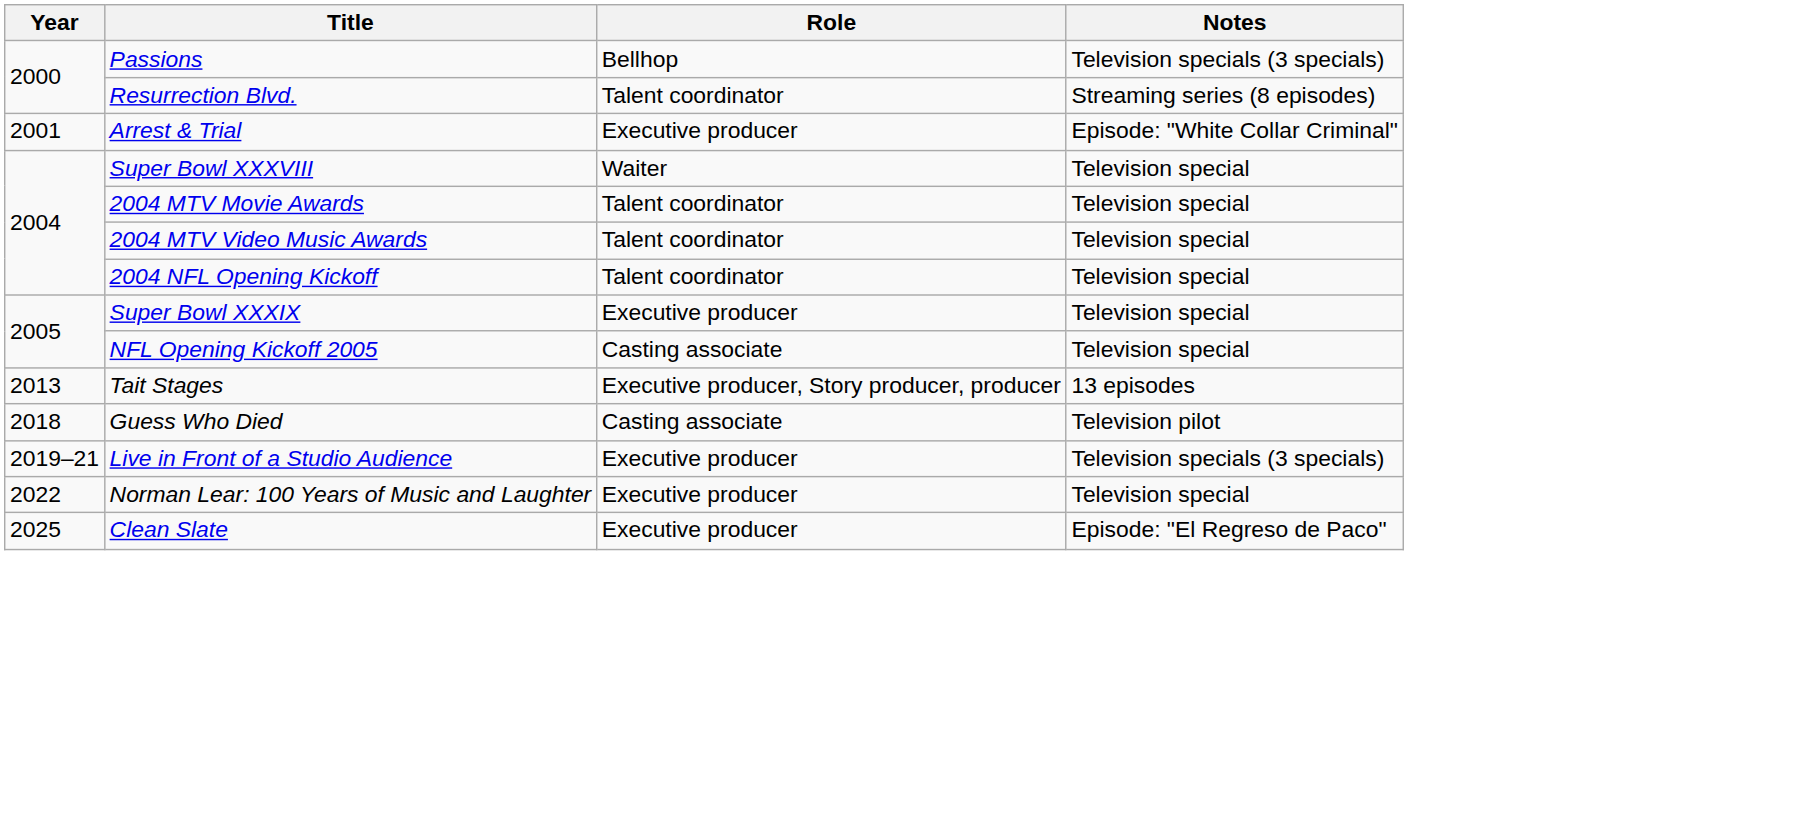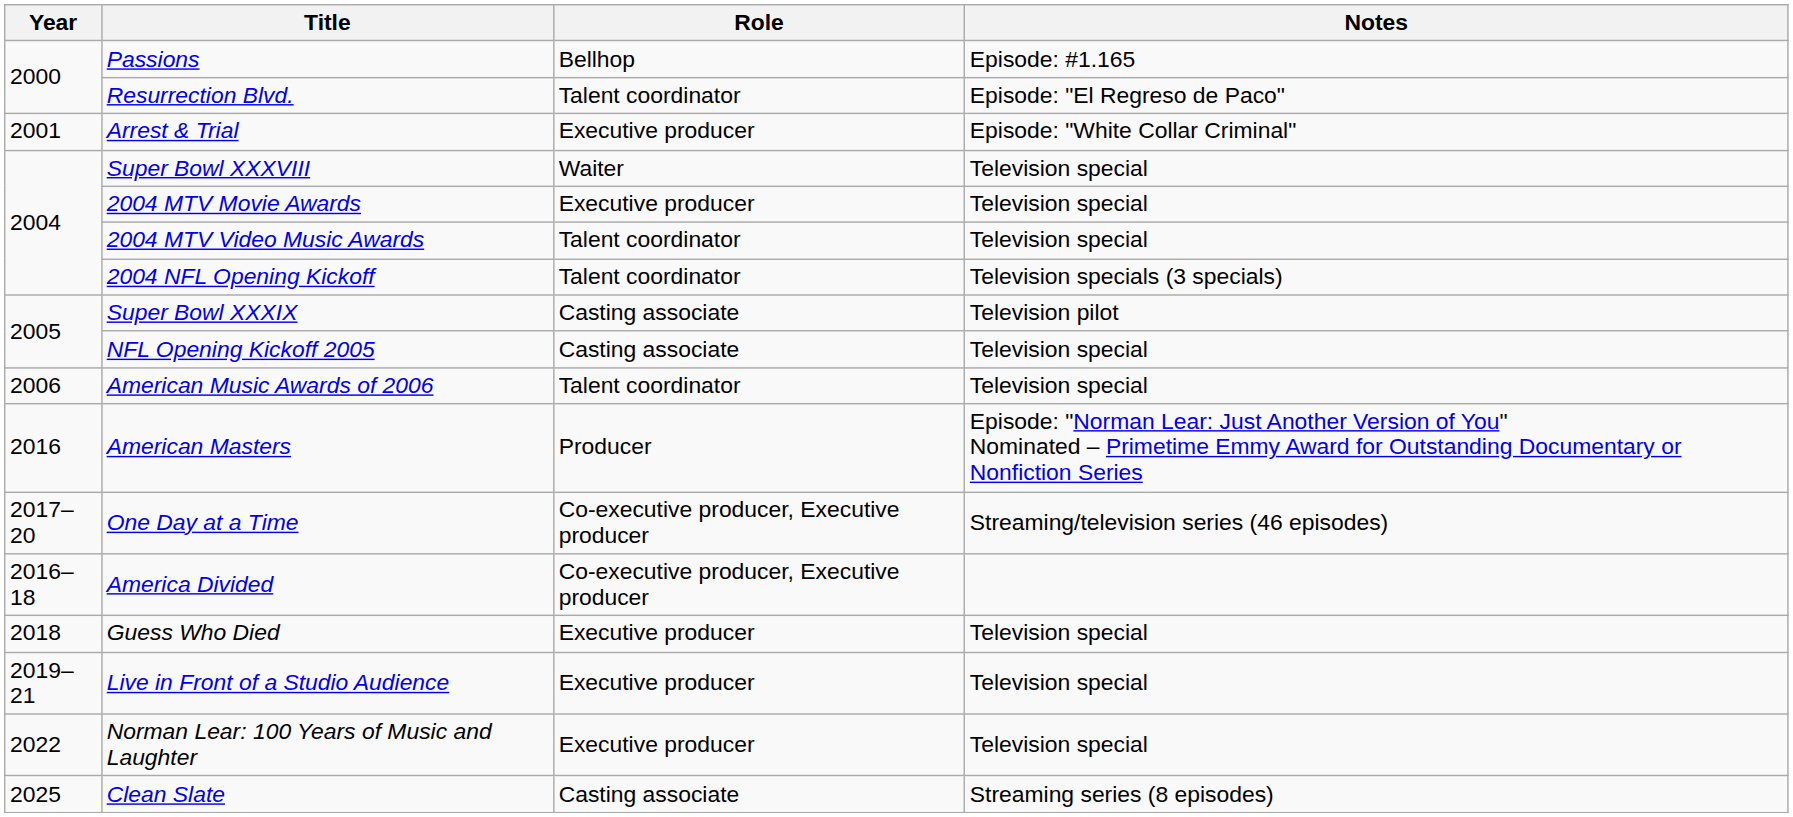Passions | Notes: Television specials (3 specials) -> Episode: #1.165
Resurrection Blvd. | Notes: Streaming series (8 episodes) -> Episode: "El Regreso de Paco"
2004 MTV Movie Awards | Role: Talent coordinator -> Executive producer
2004 NFL Opening Kickoff | Notes: Television special -> Television specials (3 specials)
Super Bowl XXXIX | Role: Executive producer -> Casting associate
Super Bowl XXXIX | Notes: Television special -> Television pilot
+ row: 2006 | American Music Awards of 2006 | Talent coordinator | Television special
- row: 2013 | Tait Stages | Executive producer, Story producer, producer | 13 episodes
+ row: 2016 | American Masters | Producer | Episode: "Norman Lear: Just Another Version of You" Nominated – Primetime Emmy Award for Outstanding Documentary or Nonfiction Series
+ row: 2017–20 | One Day at a Time | Co-executive producer, Executive producer | Streaming/television series (46 episodes)
+ row: 2016–18 | America Divided | Co-executive producer, Executive producer
Guess Who Died | Role: Casting associate -> Executive producer
Guess Who Died | Notes: Television pilot -> Television special
Live in Front of a Studio Audience | Notes: Television specials (3 specials) -> Television special
Clean Slate | Role: Executive producer -> Casting associate
Clean Slate | Notes: Episode: "El Regreso de Paco" -> Streaming series (8 episodes)
